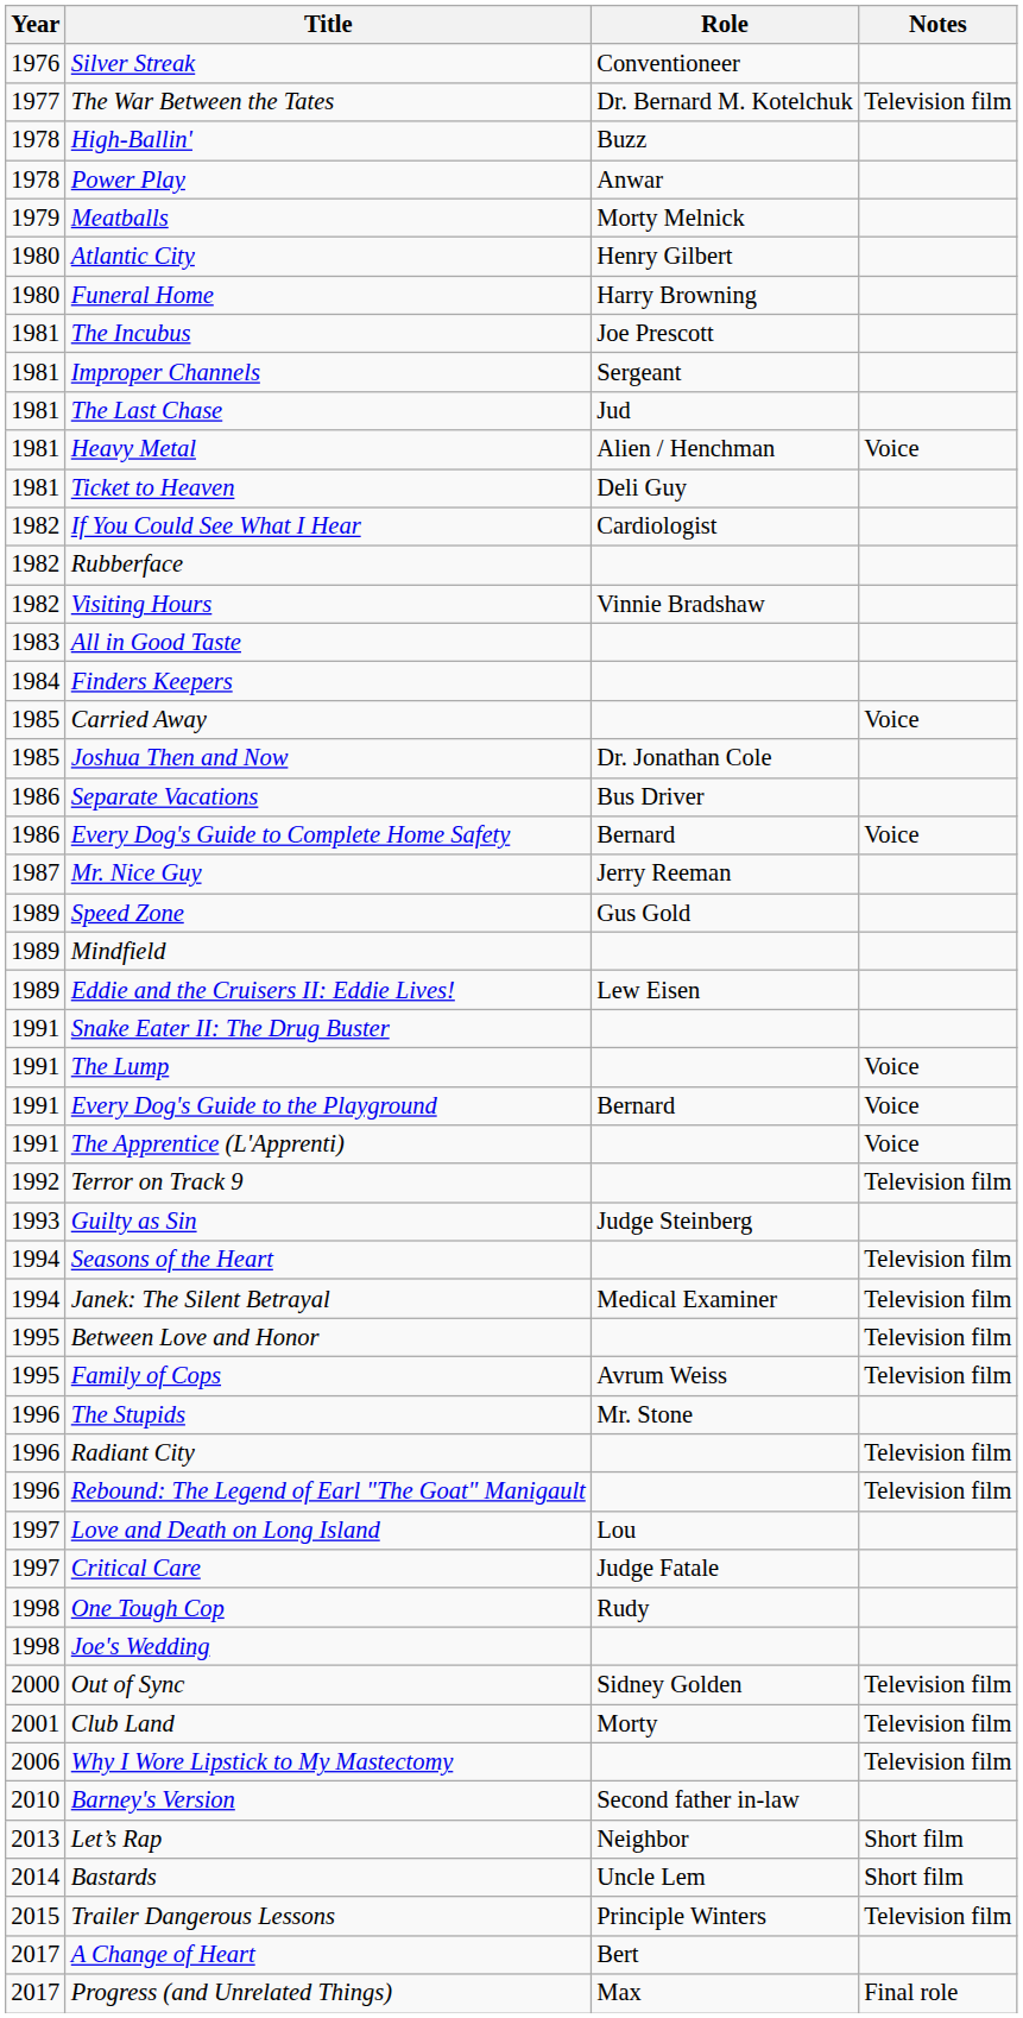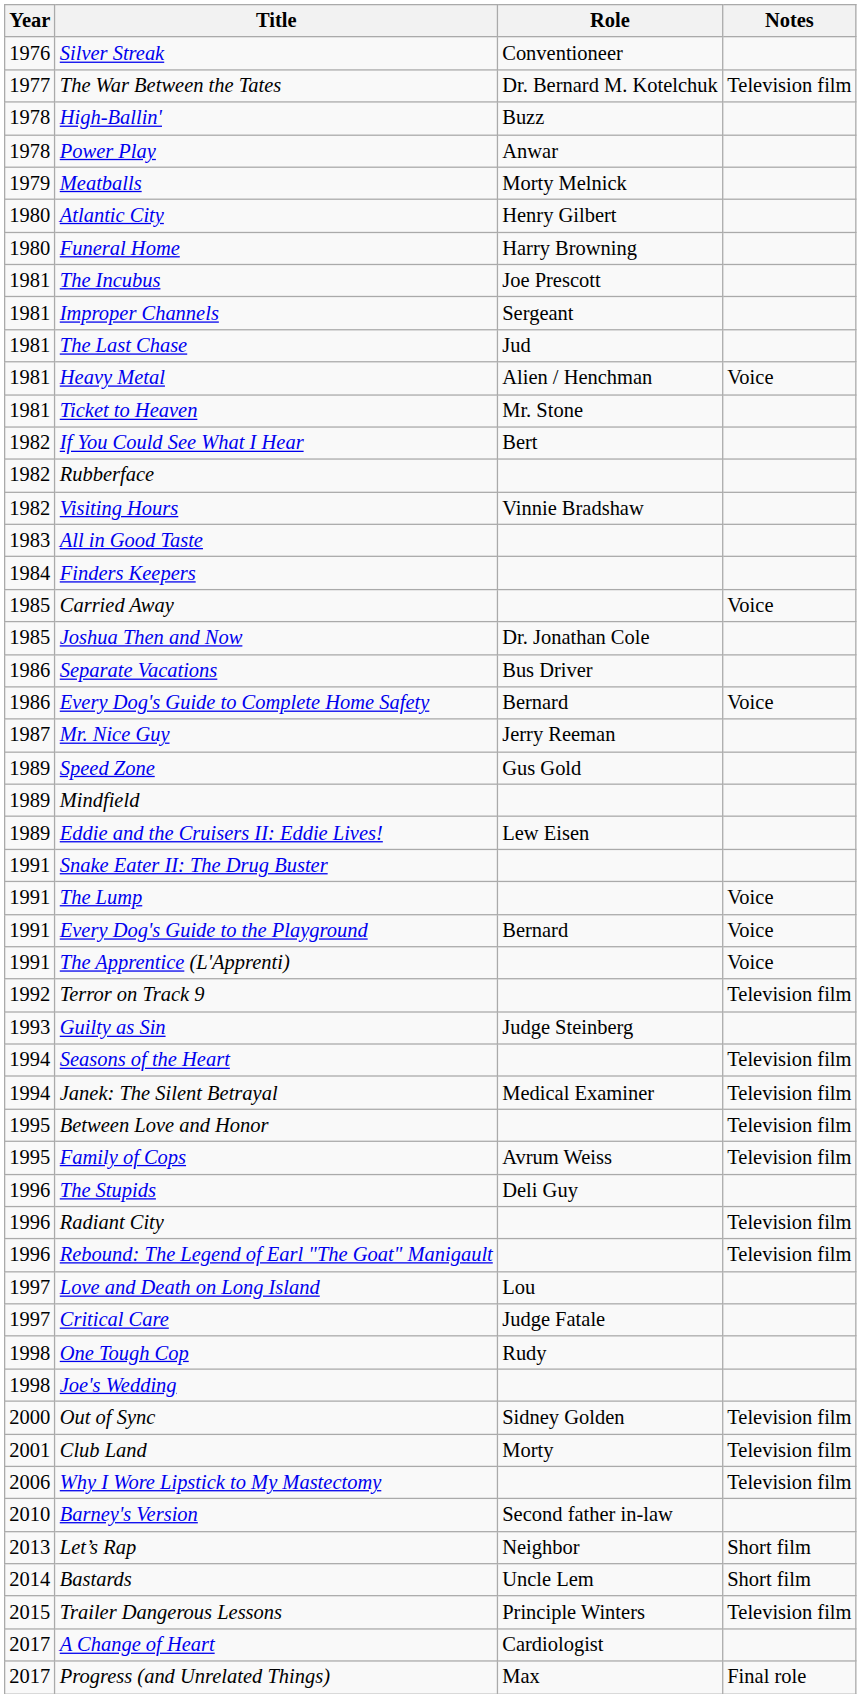Ticket to Heaven | Role: Deli Guy -> Mr. Stone
If You Could See What I Hear | Role: Cardiologist -> Bert
The Stupids | Role: Mr. Stone -> Deli Guy
A Change of Heart | Role: Bert -> Cardiologist
